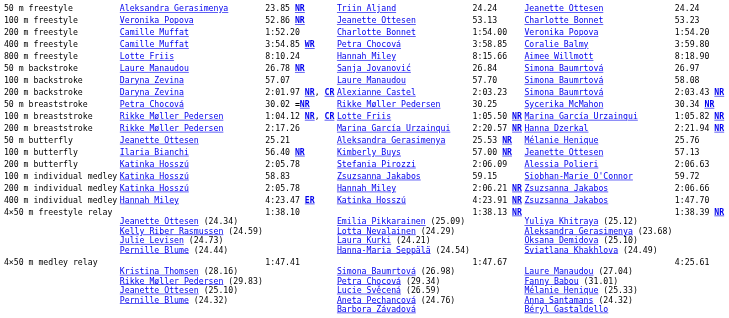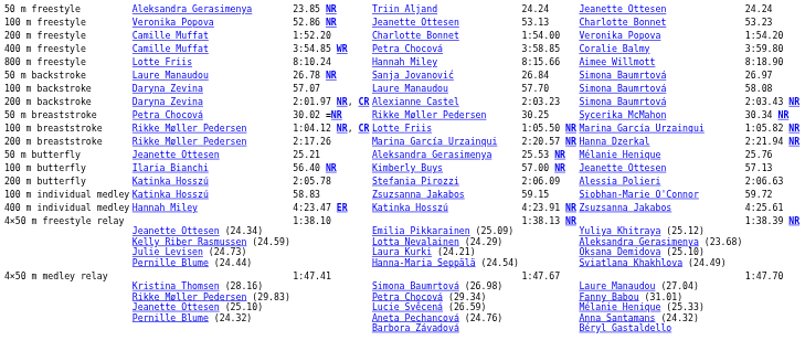- row: 200 m individual medley | Katinka Hosszú | 2:05.78 | Hannah Miley | 2:06.21 NR | Zsuzsanna Jakabos | 2:06.66
400 m individual medley | column 7: 1:47.70 -> 4:25.61
4×50 m medley relay | column 7: 4:25.61 -> 1:47.70
